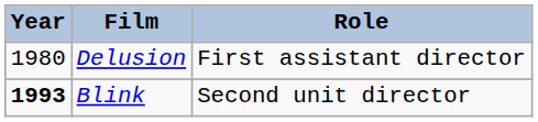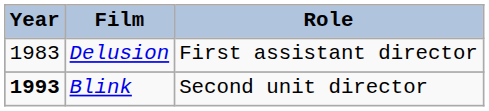Delusion | Year: 1980 -> 1983
